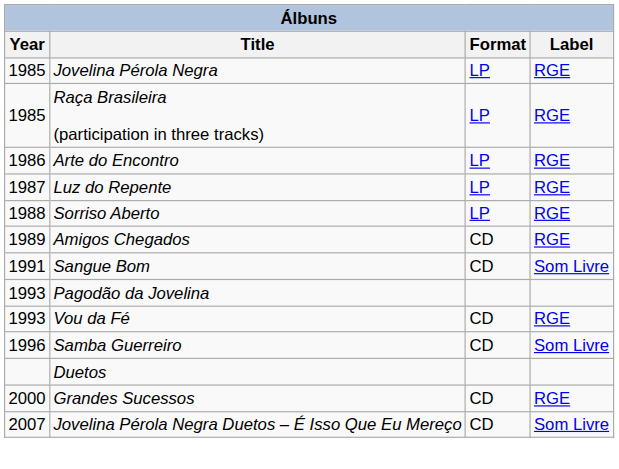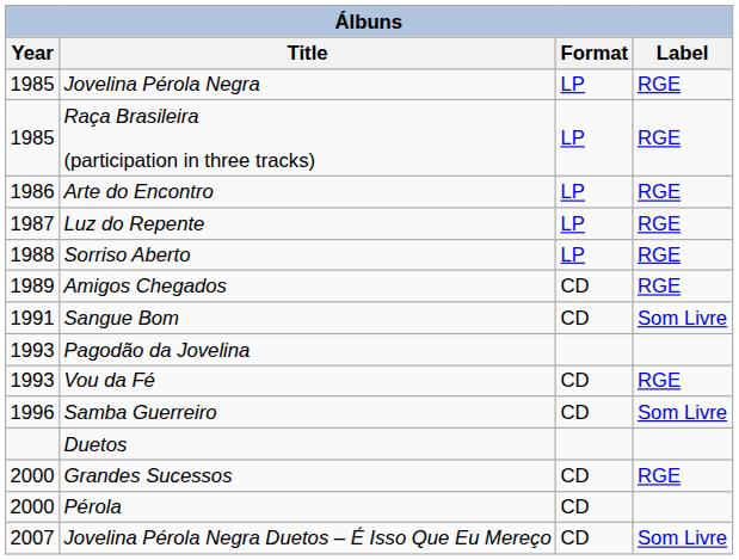+ row: 2000 | Pérola | CD
